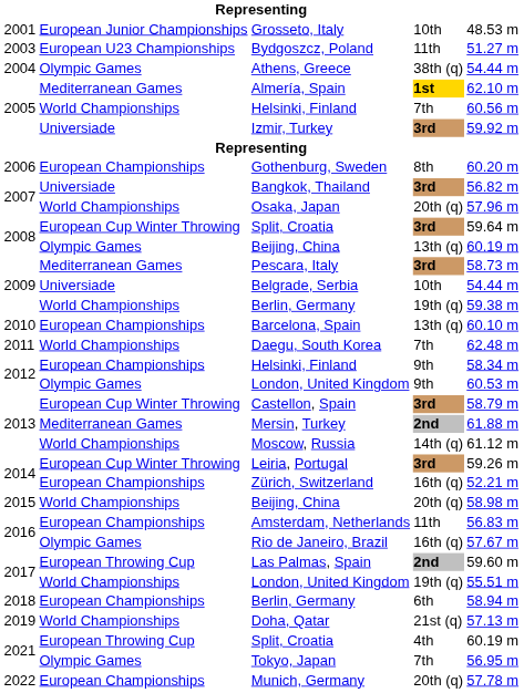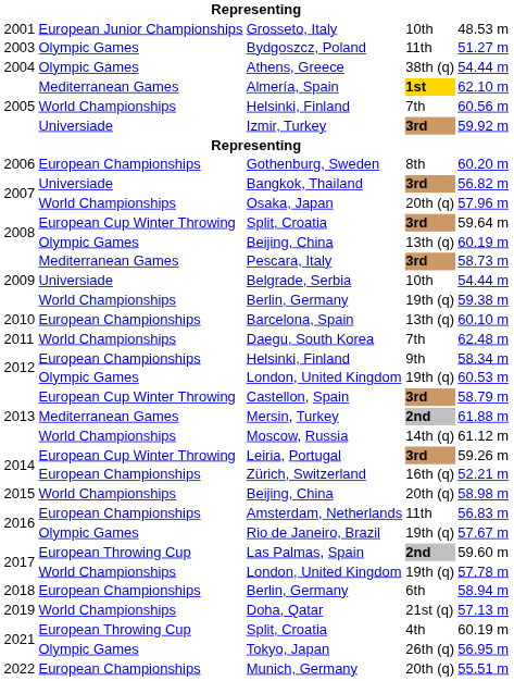Bydgoszcz, Poland | column 2: European U23 Championships -> Olympic Games
2012 / London, United Kingdom | column 4: 9th -> 19th (q)
Rio de Janeiro, Brazil | column 4: 16th (q) -> 19th (q)
2017 / London, United Kingdom | column 5: 55.51 m -> 57.78 m
Tokyo, Japan | column 4: 7th -> 26th (q)
Munich, Germany | column 5: 57.78 m -> 55.51 m
